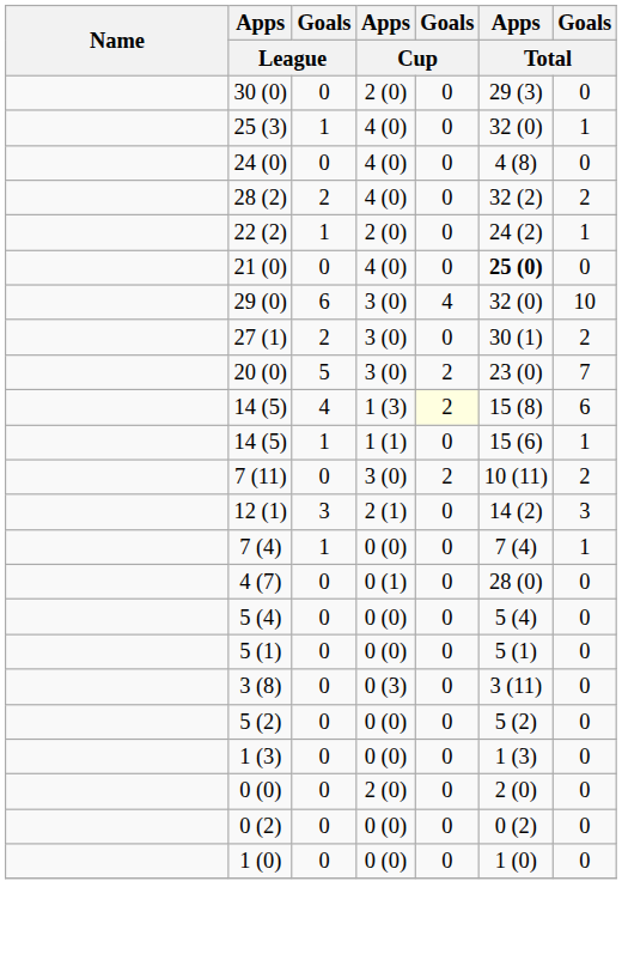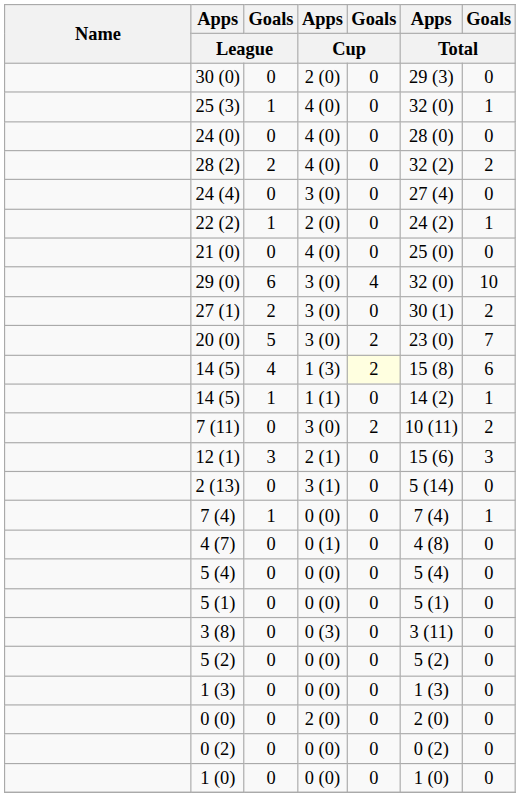24 (0) | Apps / Total: 4 (8) -> 28 (0)
+ row: 24 (4) | 0 | 3 (0) | 0 | 27 (4) | 0
21 (0) | Apps / Total: bold -> normal
14 (5) / 1 (1) | Apps / Total: 15 (6) -> 14 (2)
12 (1) | Apps / Total: 14 (2) -> 15 (6)
+ row: 2 (13) | 0 | 3 (1) | 0 | 5 (14) | 0
4 (7) | Apps / Total: 28 (0) -> 4 (8)
